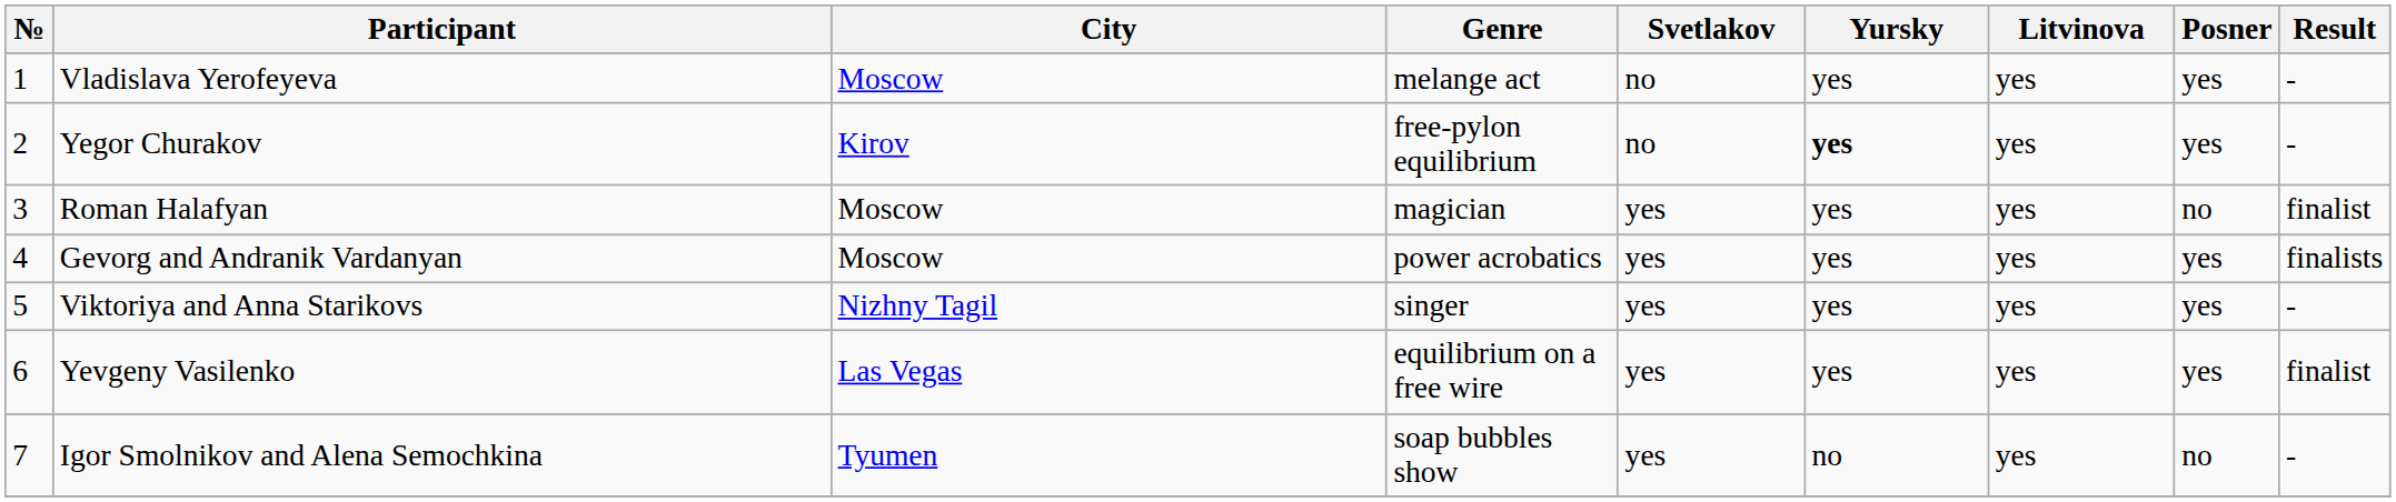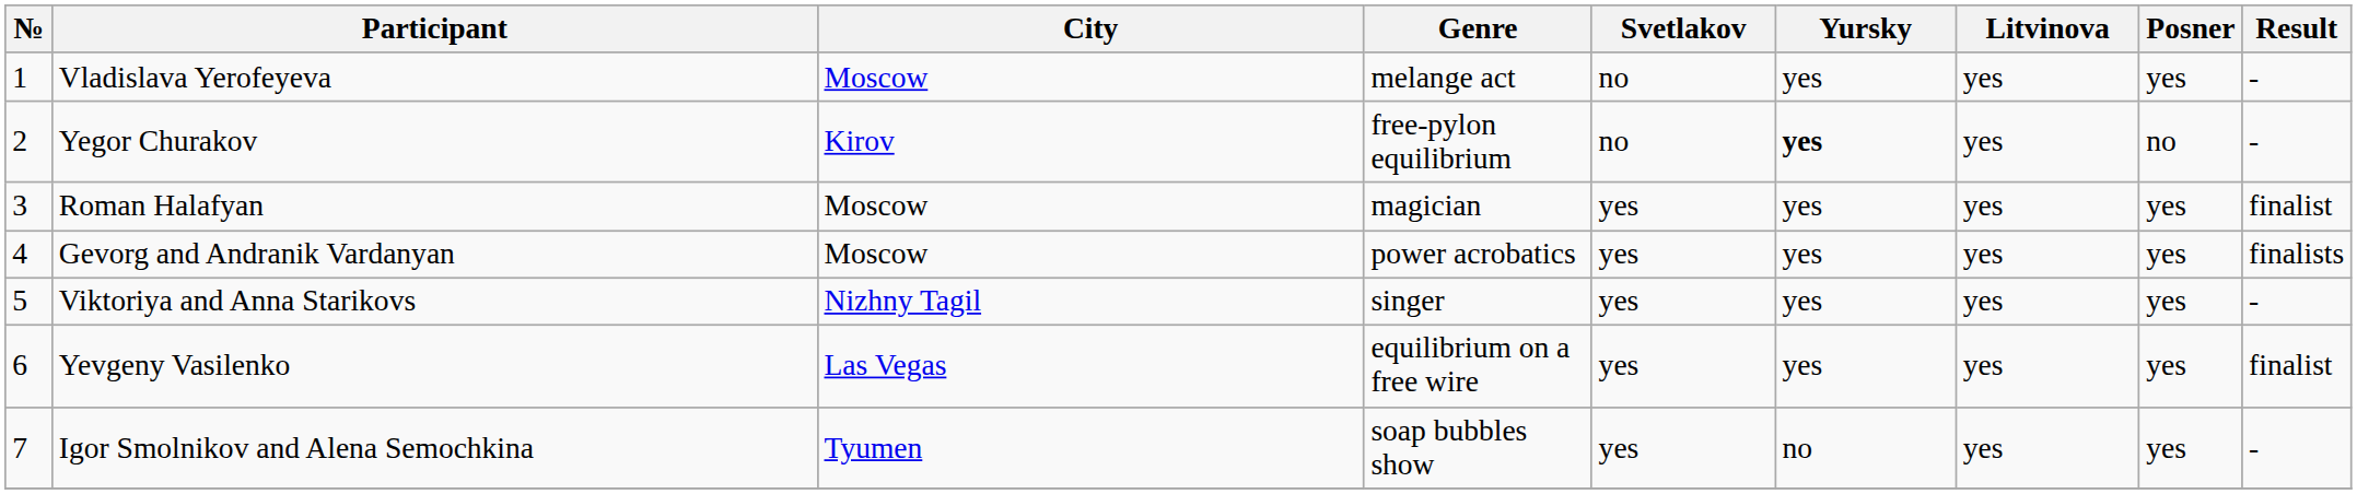Yegor Churakov | Posner: yes -> no
Roman Halafyan | Posner: no -> yes
Igor Smolnikov and Alena Semochkina | Posner: no -> yes
